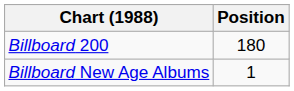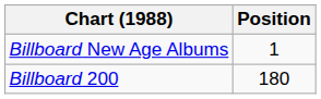rows swapped: Billboard New Age Albums <-> Billboard 200
